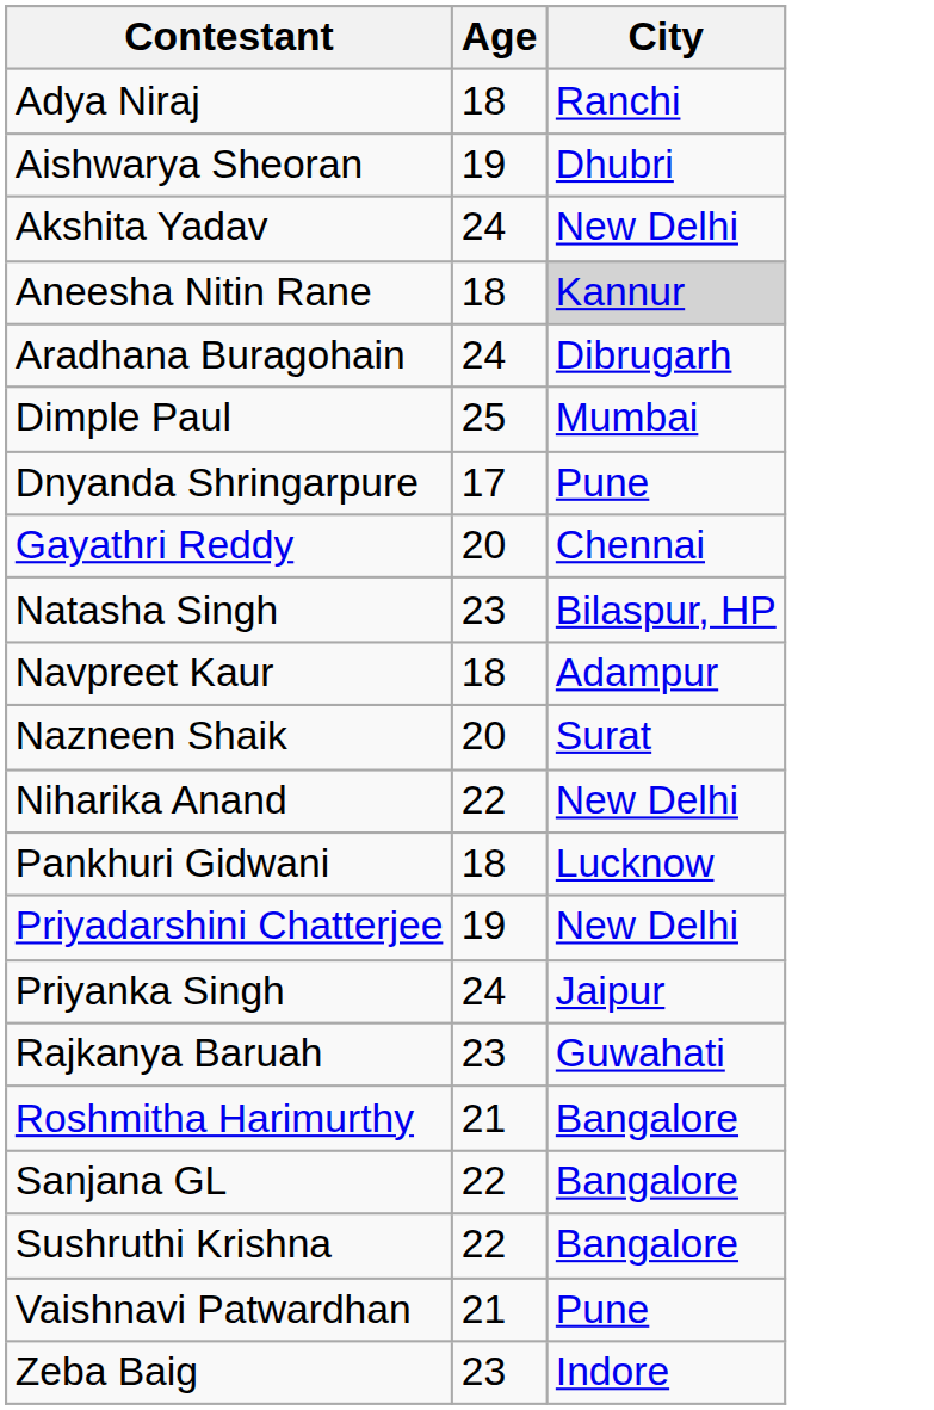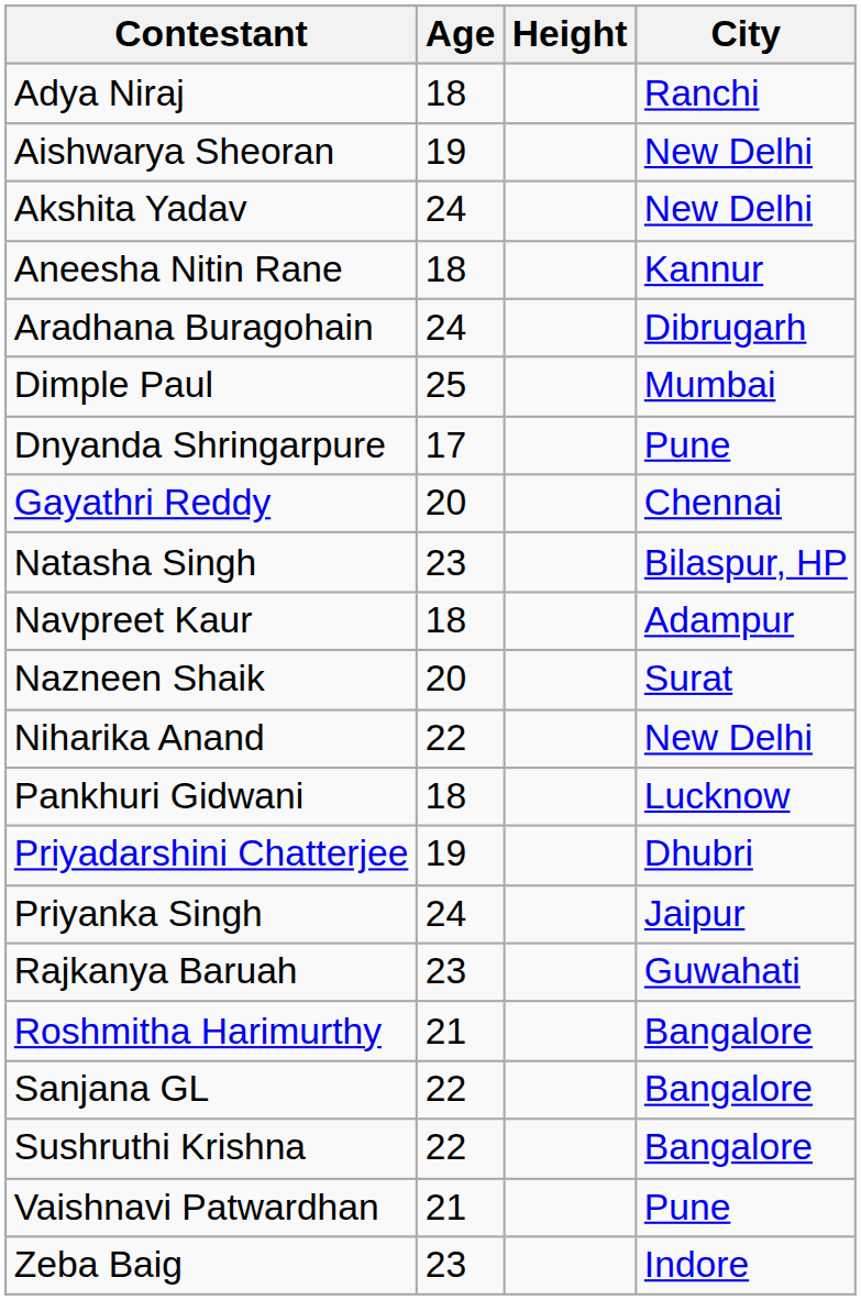+ column: Height
Aishwarya Sheoran | City: Dhubri -> New Delhi
Aneesha Nitin Rane | City: lightgrey background -> no background
Priyadarshini Chatterjee | City: New Delhi -> Dhubri
